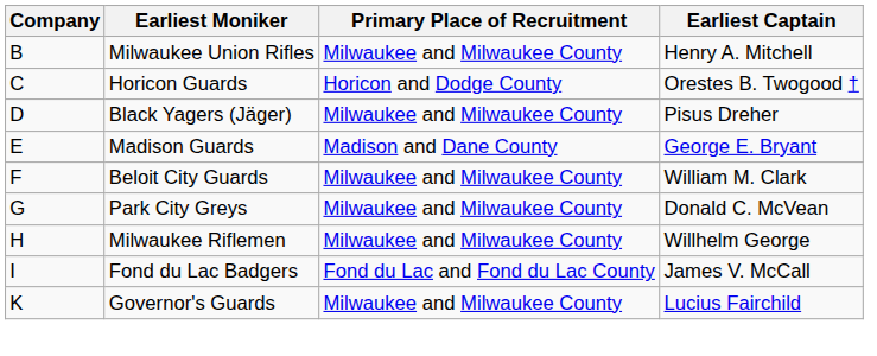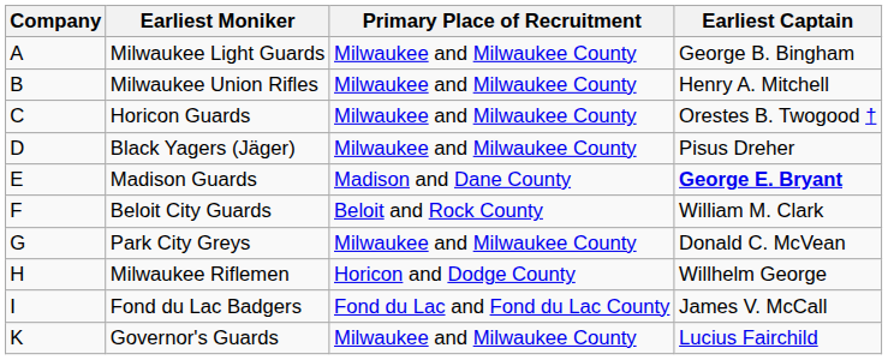+ row: A | Milwaukee Light Guards | Milwaukee and Milwaukee County | George B. Bingham
Horicon Guards | Primary Place of Recruitment: Horicon and Dodge County -> Milwaukee and Milwaukee County
Madison Guards | Earliest Captain: normal -> bold
Beloit City Guards | Primary Place of Recruitment: Milwaukee and Milwaukee County -> Beloit and Rock County
Milwaukee Riflemen | Primary Place of Recruitment: Milwaukee and Milwaukee County -> Horicon and Dodge County
